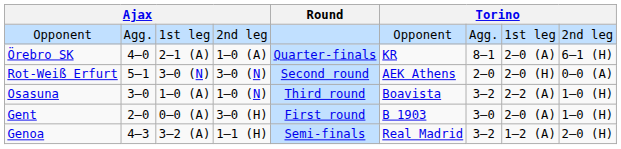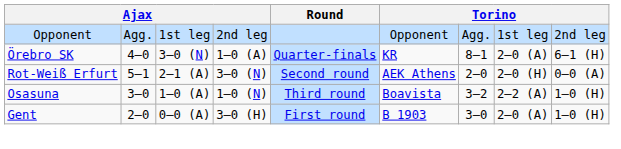Örebro SK | column 3: 2–1 (A) -> 3–0 (N)
Rot-Weiß Erfurt | column 3: 3–0 (N) -> 2–1 (A)
- row: Genoa | 4–3 | 3–2 (A) | 1–1 (H) | Semi-finals | Real Madrid | 3–2 | 1–2 (A) | 2–0 (H)
